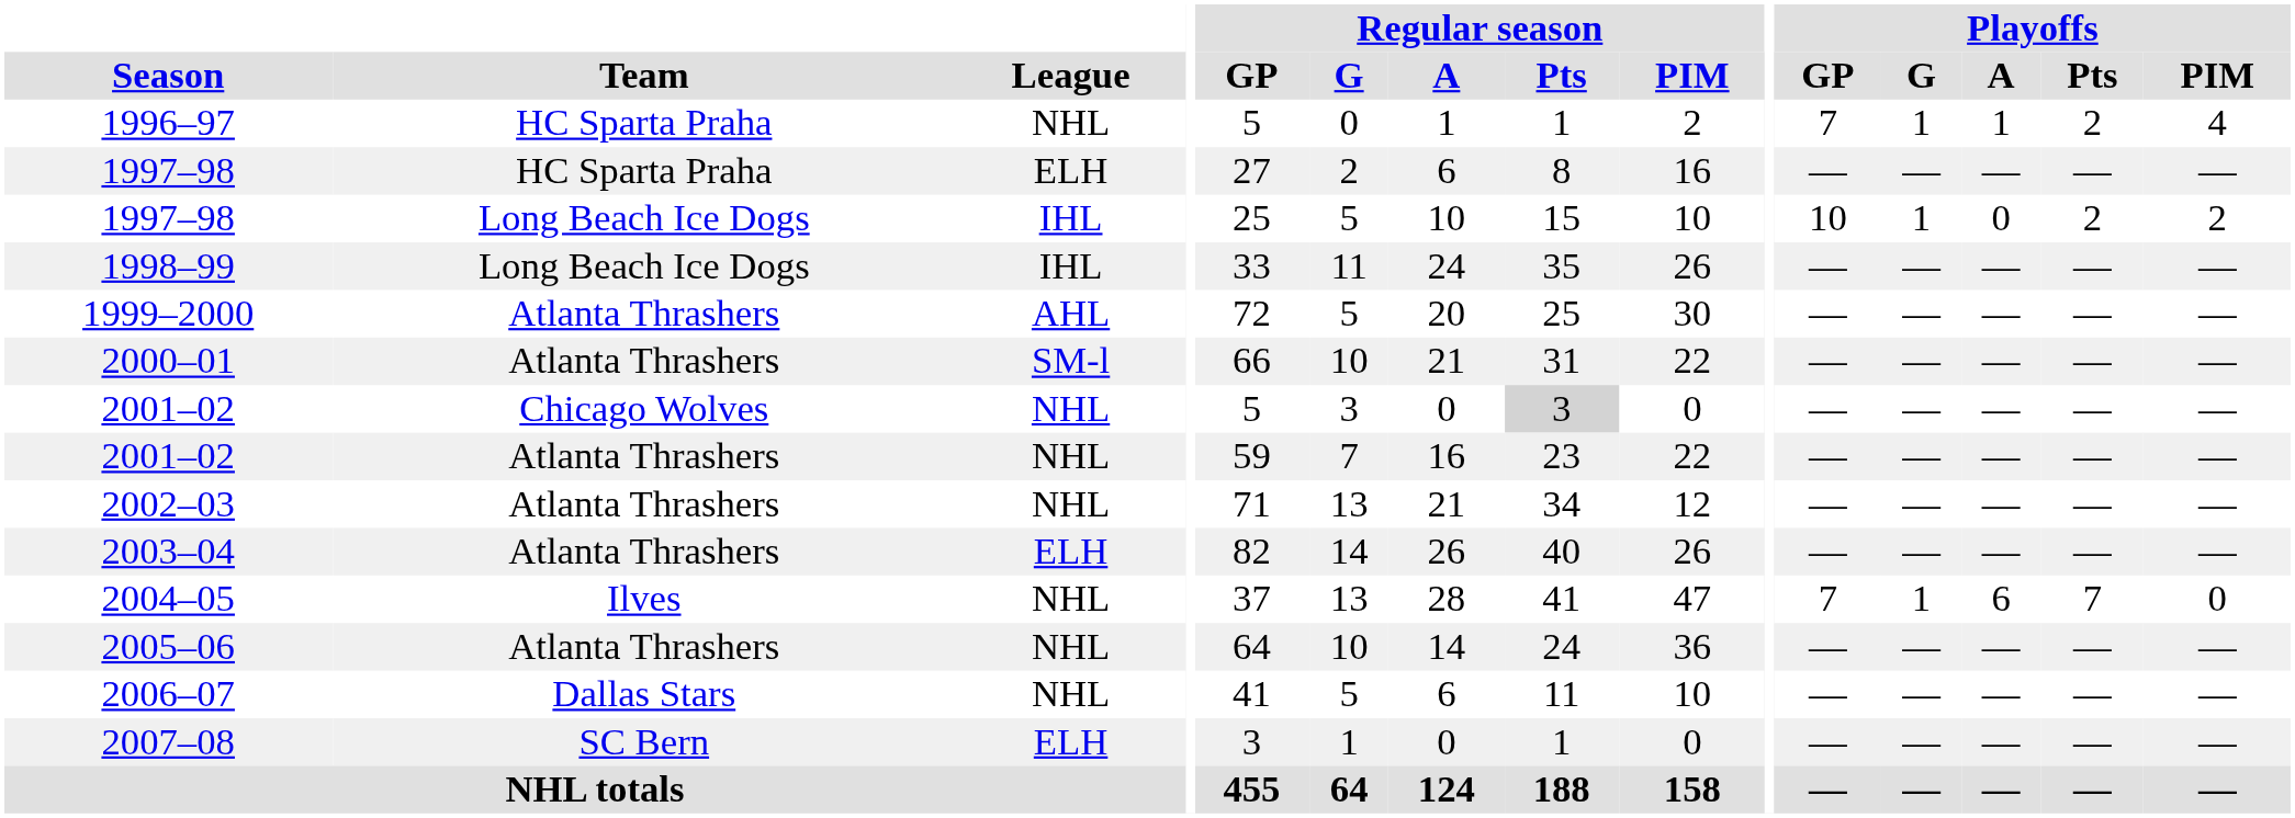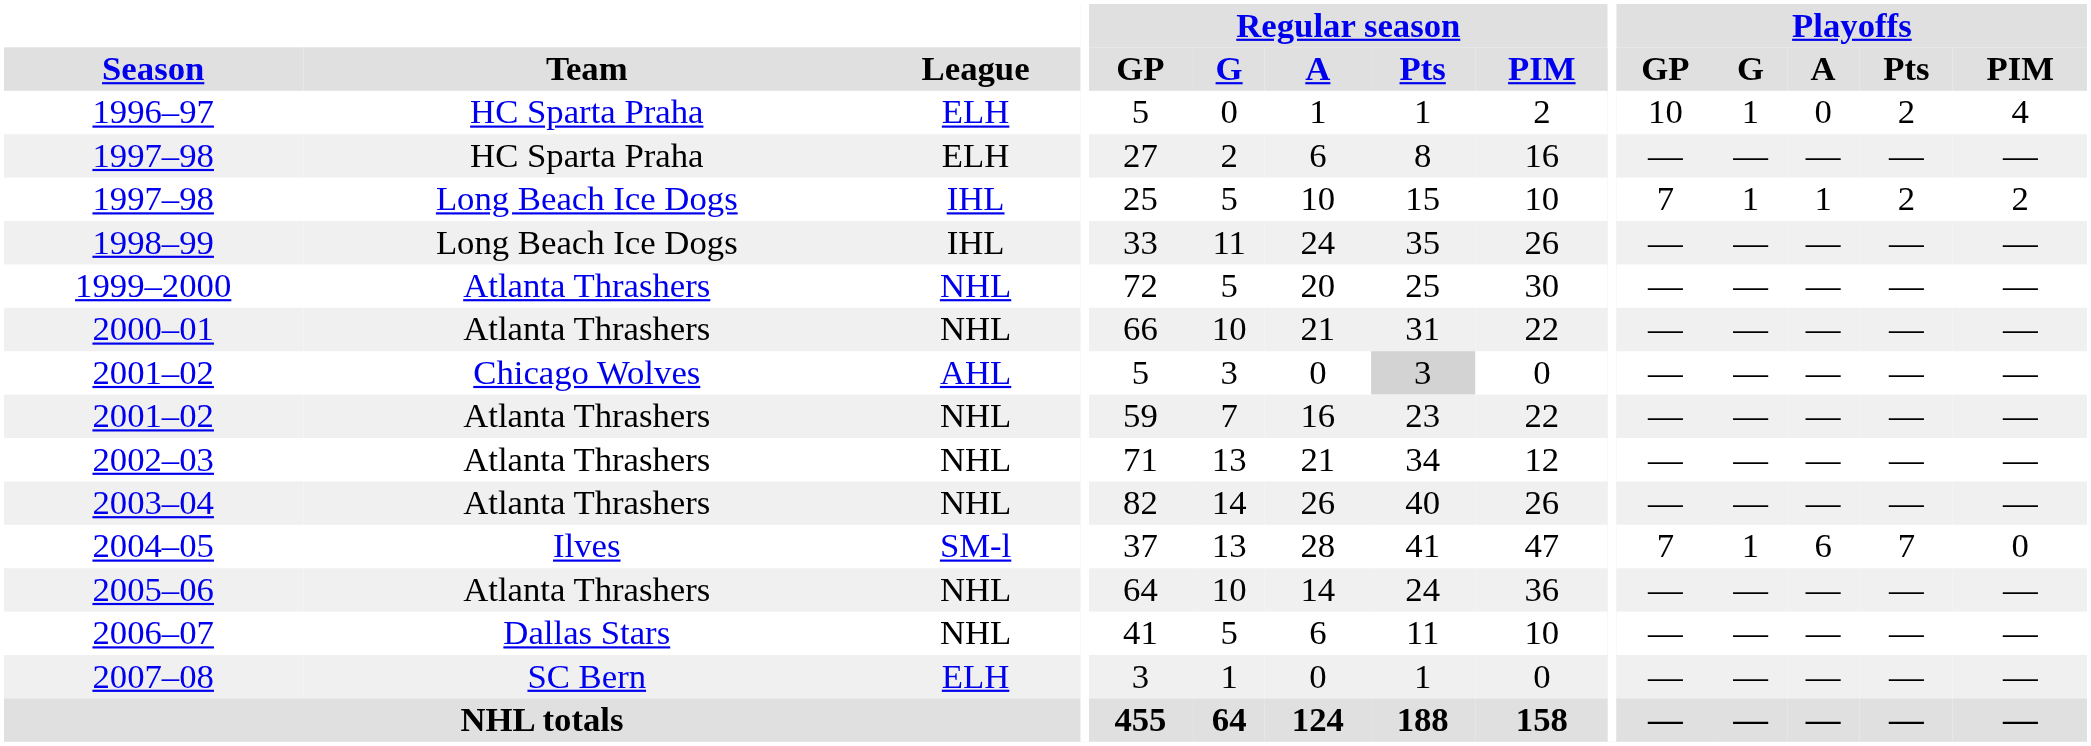1996–97 | League: NHL -> ELH
1996–97 | Playoffs / GP: 7 -> 10
1996–97 | Playoffs / A: 1 -> 0
1997–98 / Long Beach Ice Dogs | Playoffs / GP: 10 -> 7
1997–98 / Long Beach Ice Dogs | Playoffs / A: 0 -> 1
1999–2000 | League: AHL -> NHL
2000–01 | League: SM-l -> NHL
2001–02 / Chicago Wolves | League: NHL -> AHL
2003–04 | League: ELH -> NHL
2004–05 | League: NHL -> SM-l
